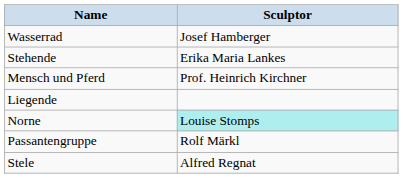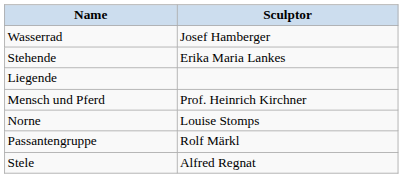rows swapped: Liegende <-> Mensch und Pferd
Norne | Sculptor: paleturquoise background -> no background
